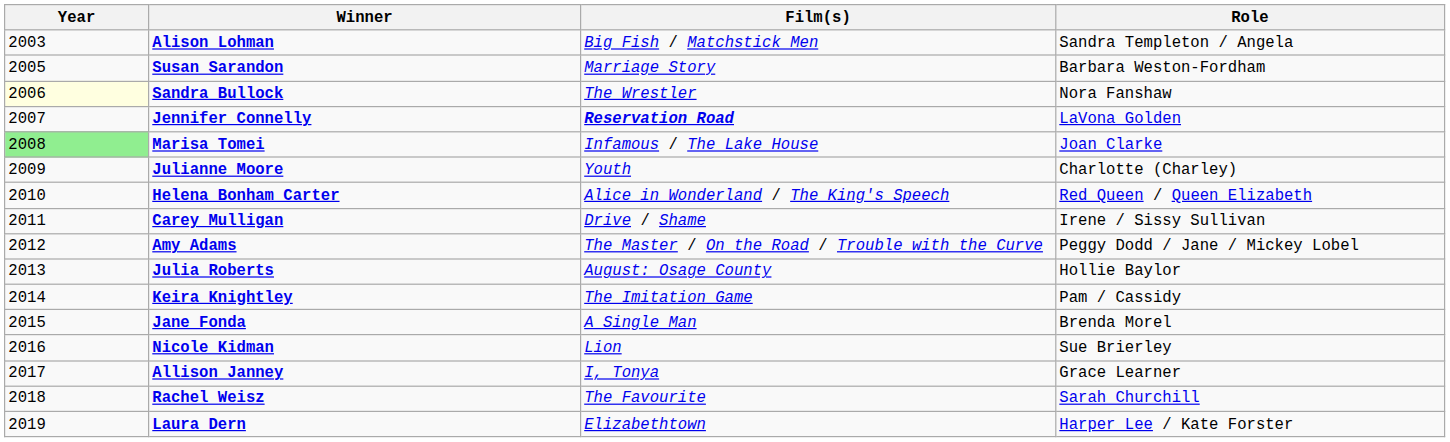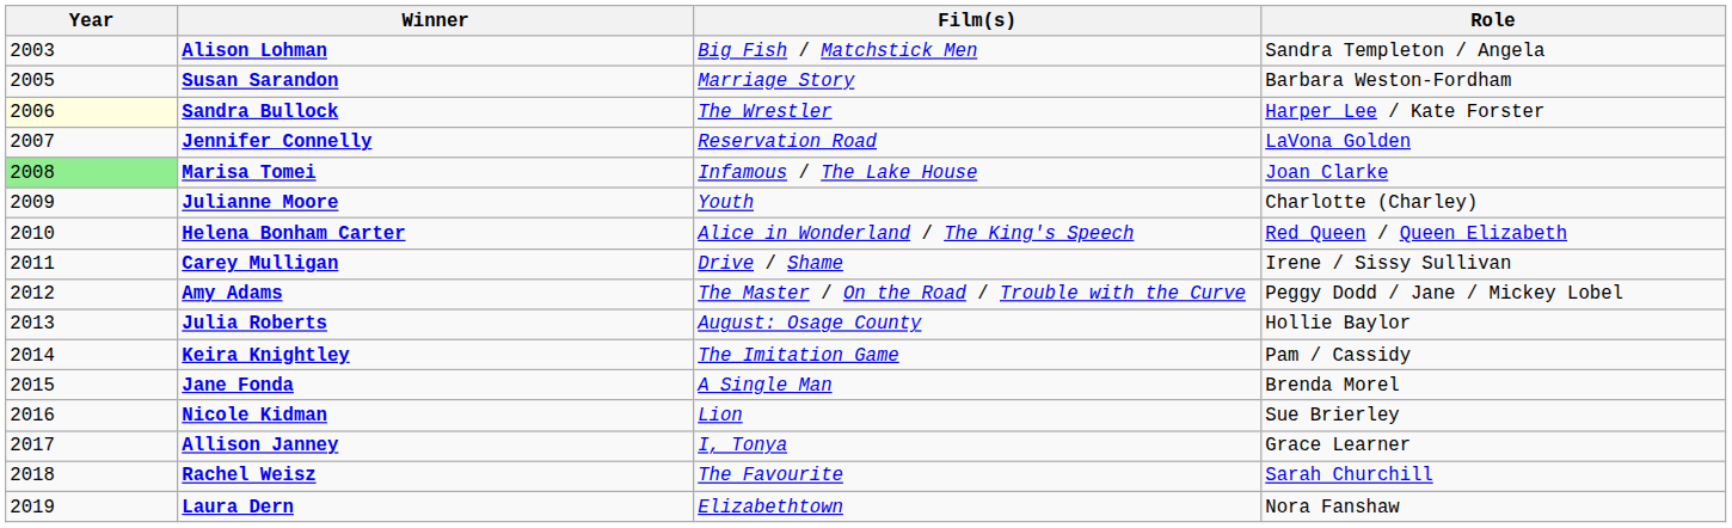Sandra Bullock | Role: Nora Fanshaw -> Harper Lee / Kate Forster
Jennifer Connelly | Film(s): bold -> normal
Laura Dern | Role: Harper Lee / Kate Forster -> Nora Fanshaw
